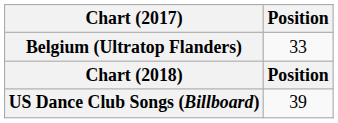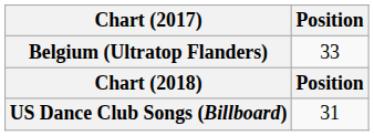US Dance Club Songs (Billboard) | Position: 39 -> 31
